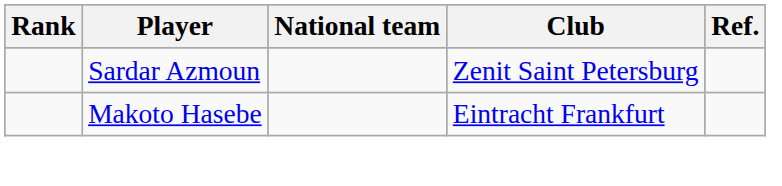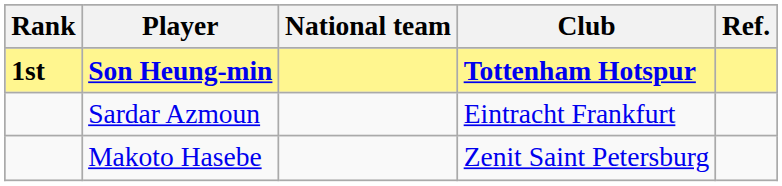+ row: 1st | Son Heung-min | Tottenham Hotspur
Sardar Azmoun | Club: Zenit Saint Petersburg -> Eintracht Frankfurt
Makoto Hasebe | Club: Eintracht Frankfurt -> Zenit Saint Petersburg
